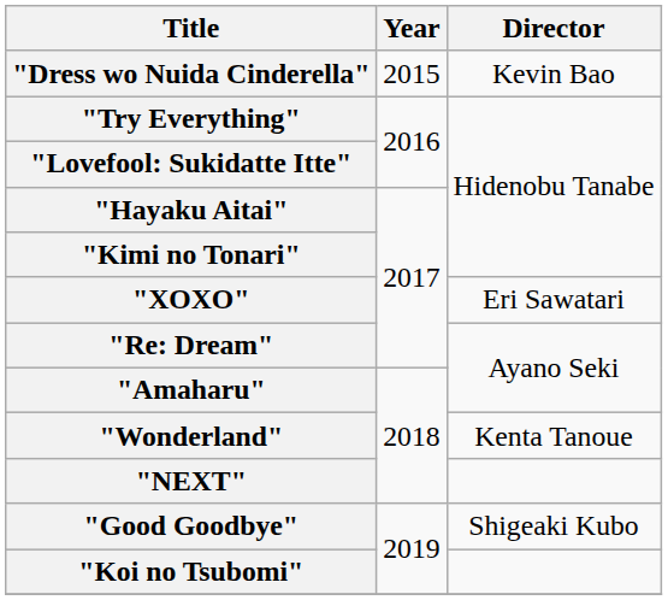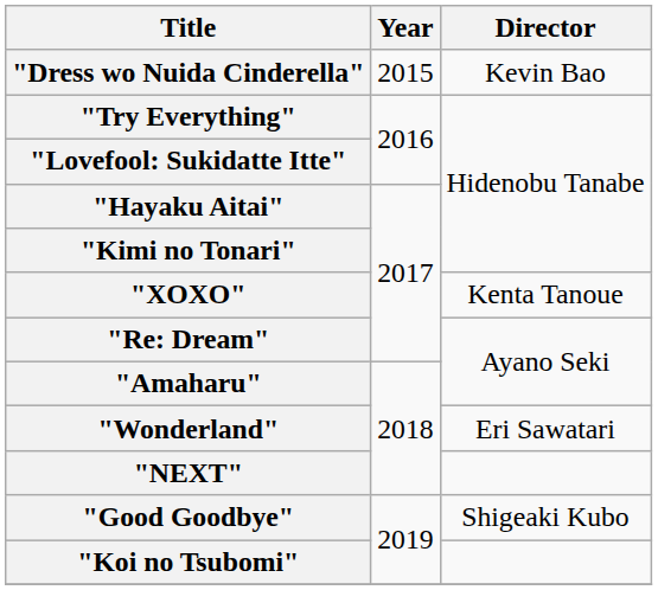"XOXO" | Director: Eri Sawatari -> Kenta Tanoue
"Wonderland" | Director: Kenta Tanoue -> Eri Sawatari
